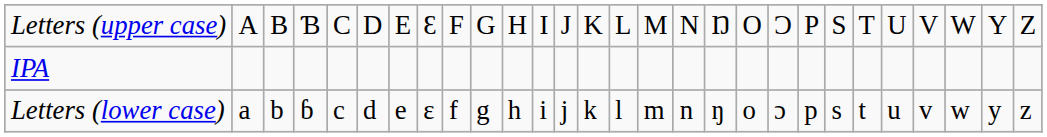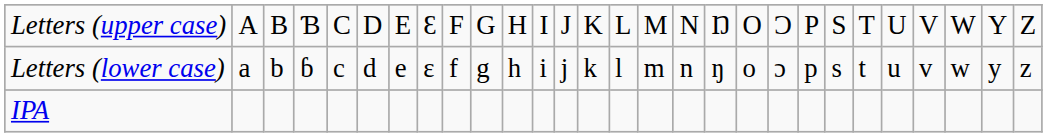rows swapped: Letters (lower case) <-> IPA
